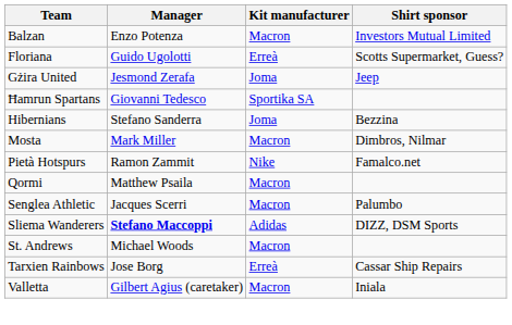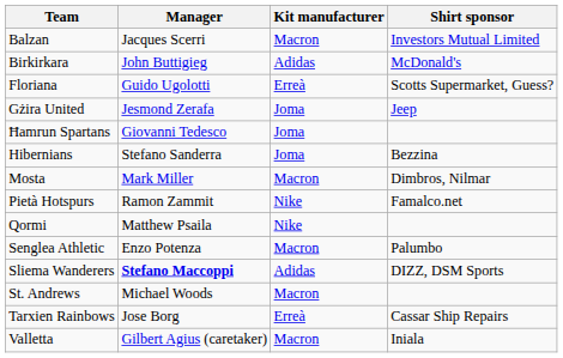Balzan | Manager: Enzo Potenza -> Jacques Scerri
+ row: Birkirkara | John Buttigieg | Adidas | McDonald's
Ħamrun Spartans | Kit manufacturer: Sportika SA -> Joma
Qormi | Kit manufacturer: Macron -> Nike
Senglea Athletic | Manager: Jacques Scerri -> Enzo Potenza
